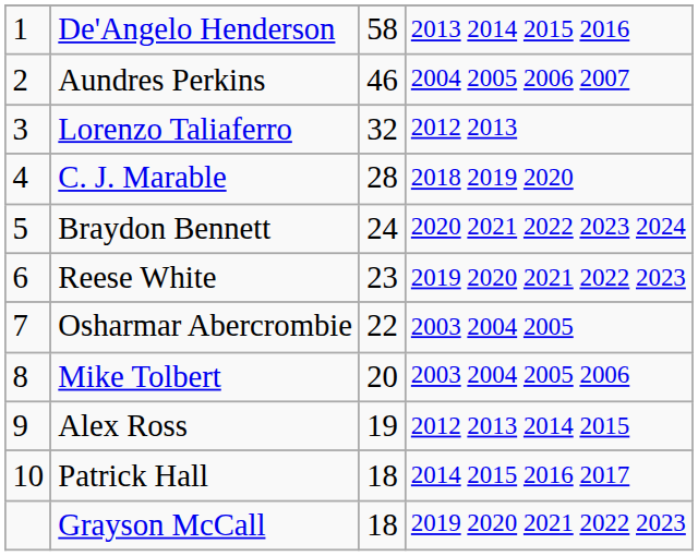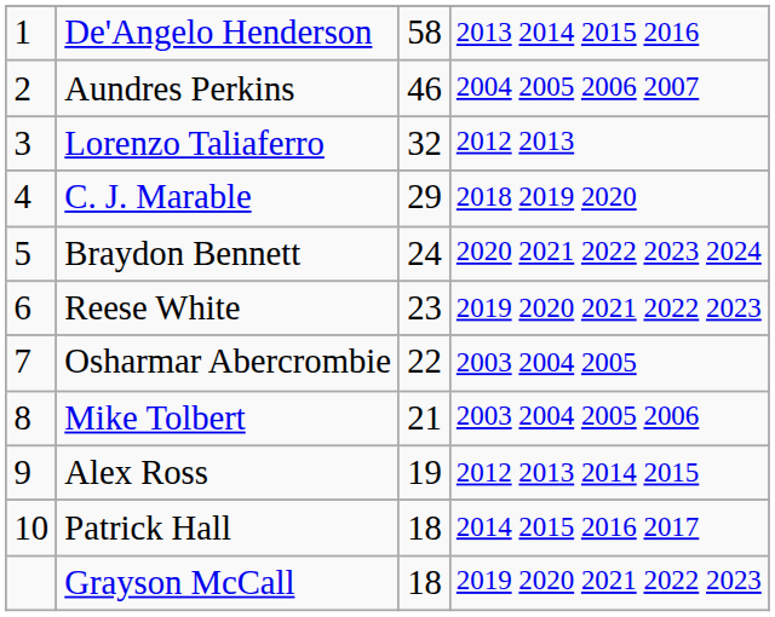C. J. Marable | column 3: 28 -> 29
Mike Tolbert | column 3: 20 -> 21
